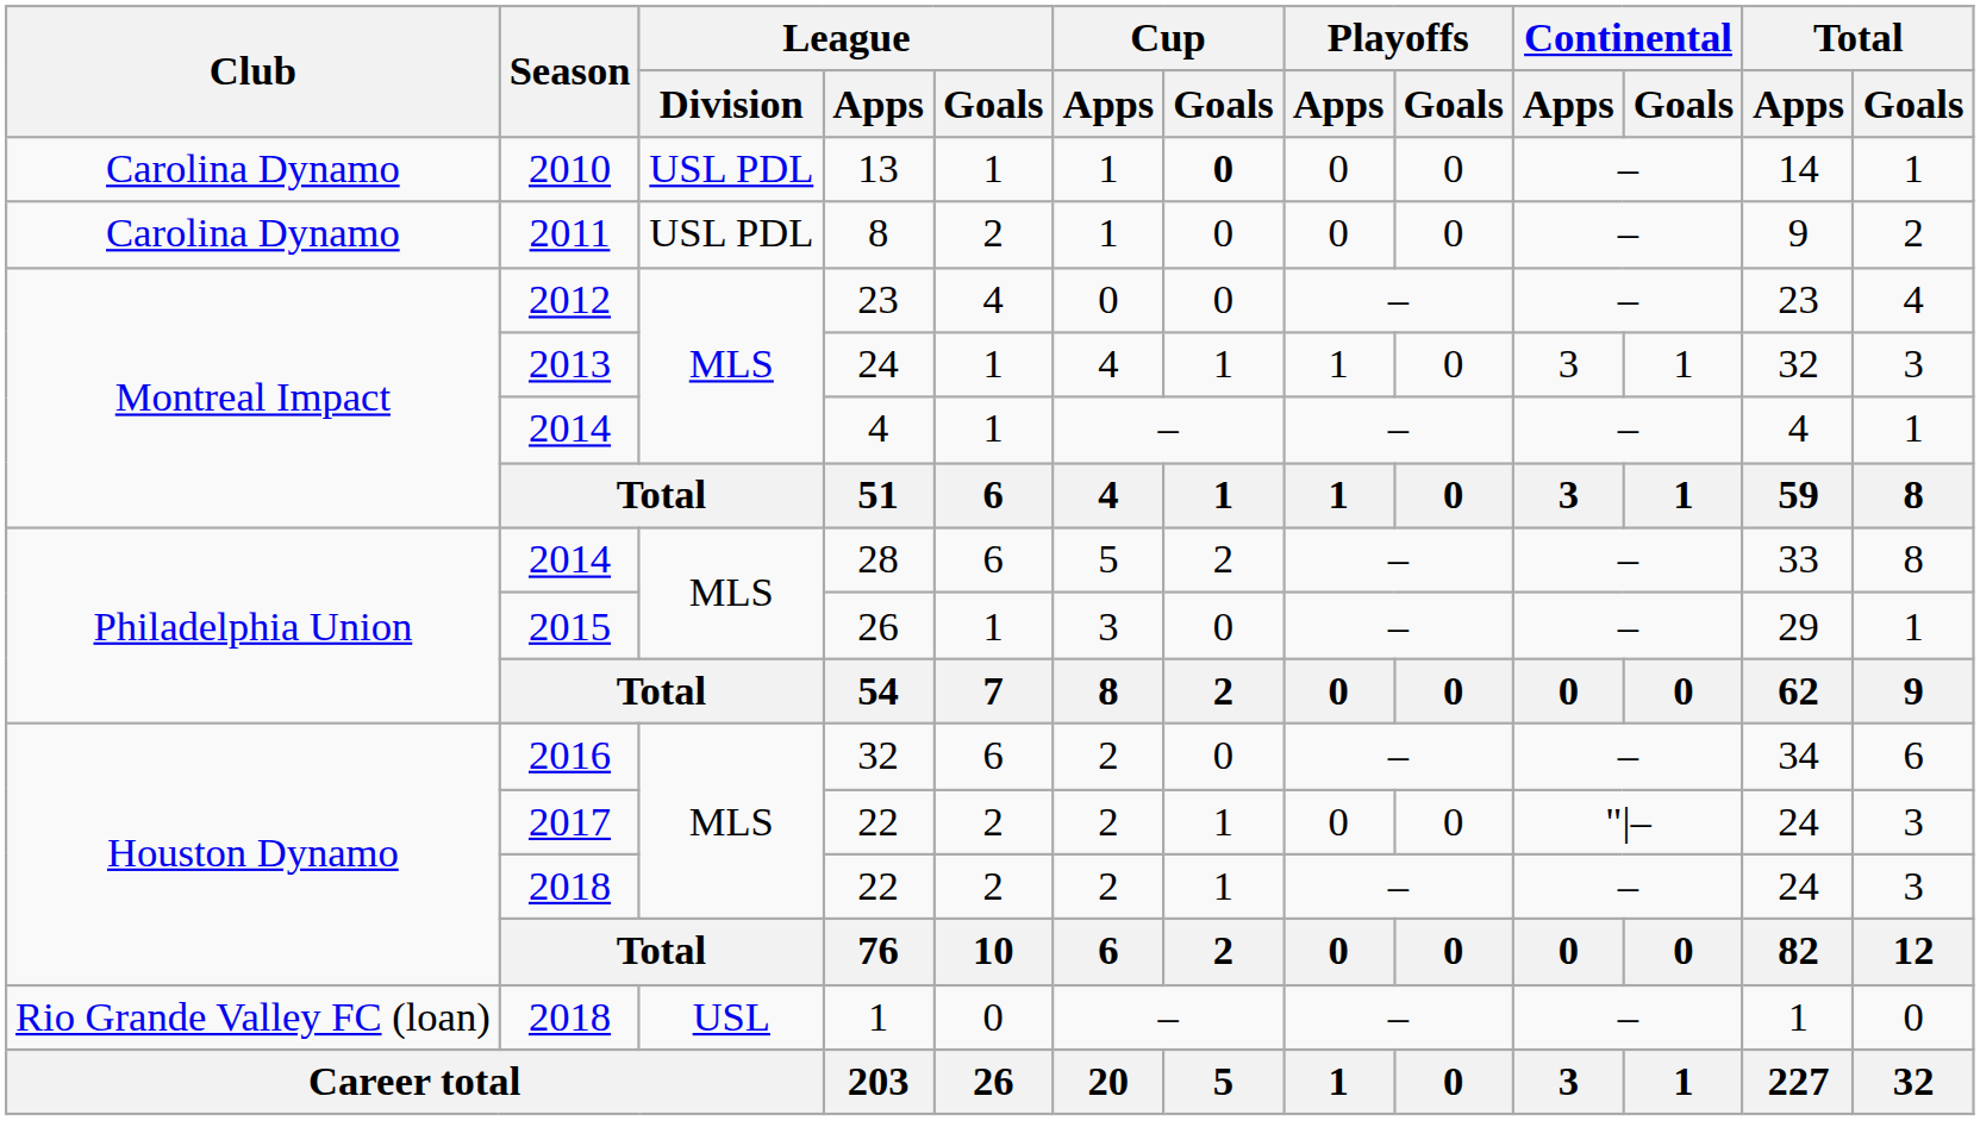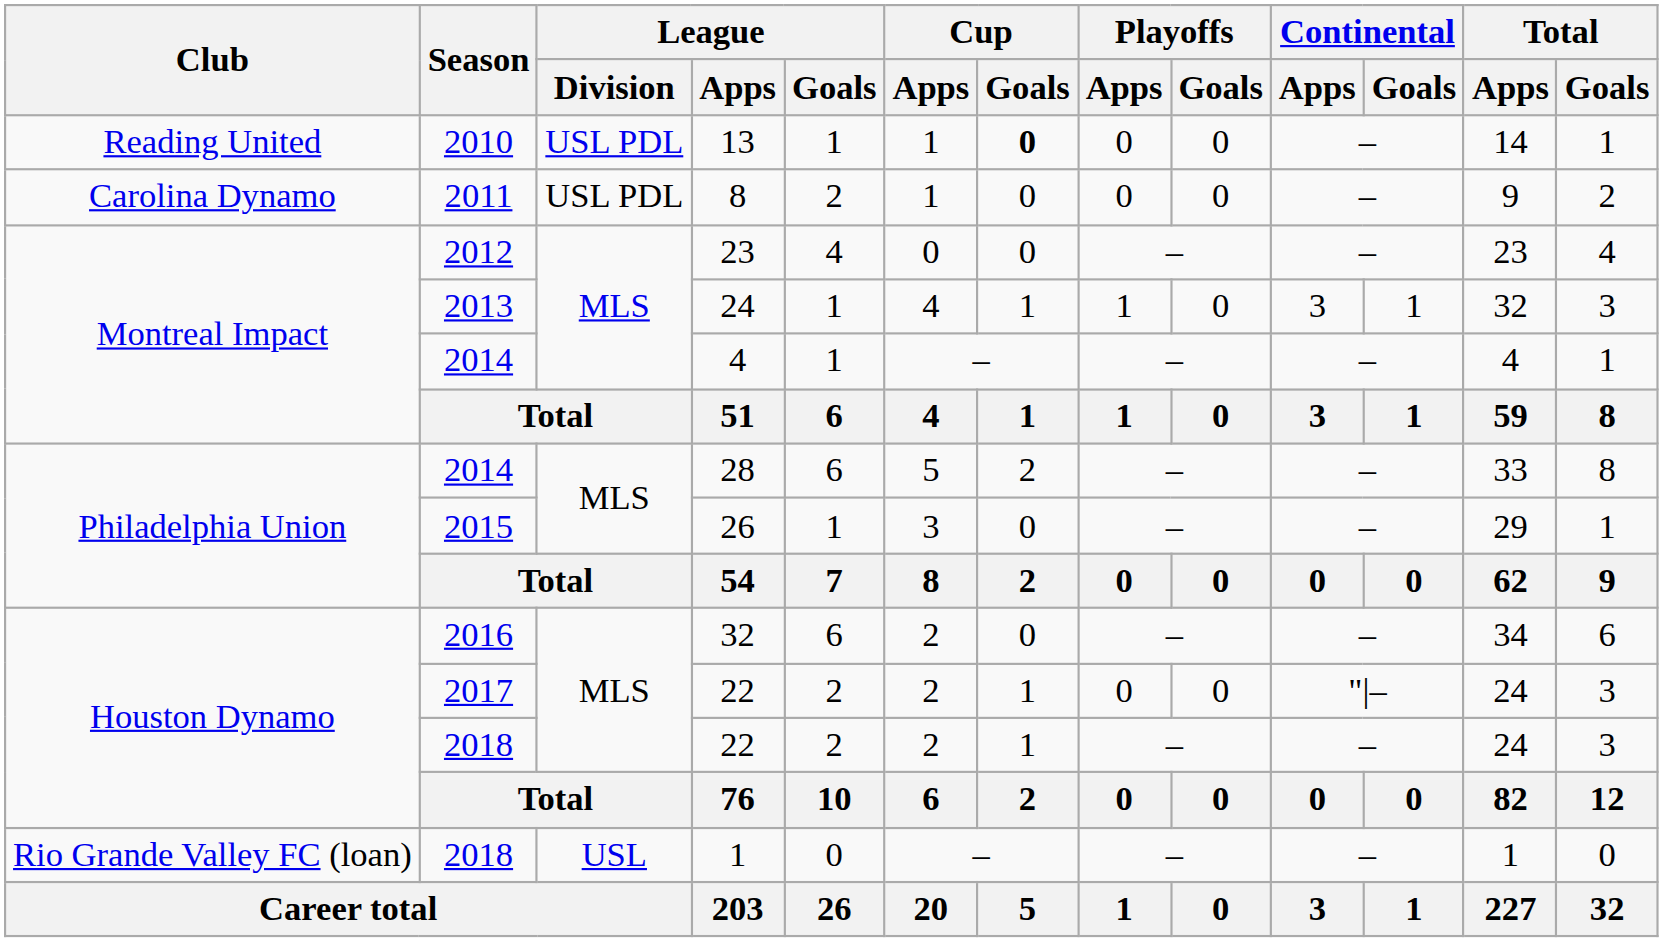13 | Club: Carolina Dynamo -> Reading United
